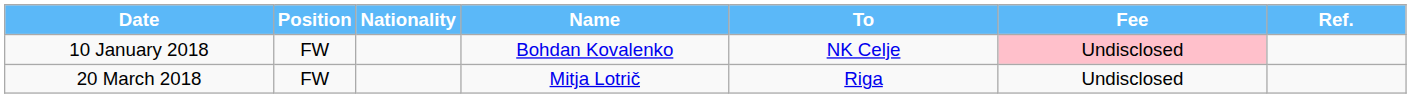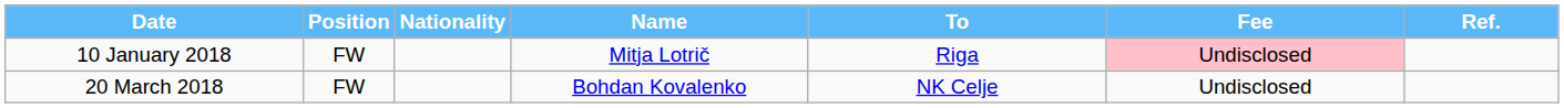10 January 2018 | Name: Bohdan Kovalenko -> Mitja Lotrič
10 January 2018 | To: NK Celje -> Riga
20 March 2018 | Name: Mitja Lotrič -> Bohdan Kovalenko
20 March 2018 | To: Riga -> NK Celje
